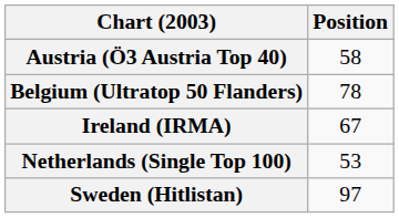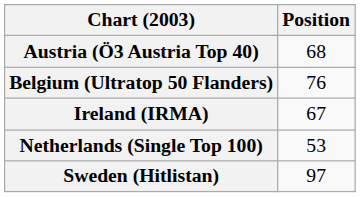Austria (Ö3 Austria Top 40) | Position: 58 -> 68
Belgium (Ultratop 50 Flanders) | Position: 78 -> 76
